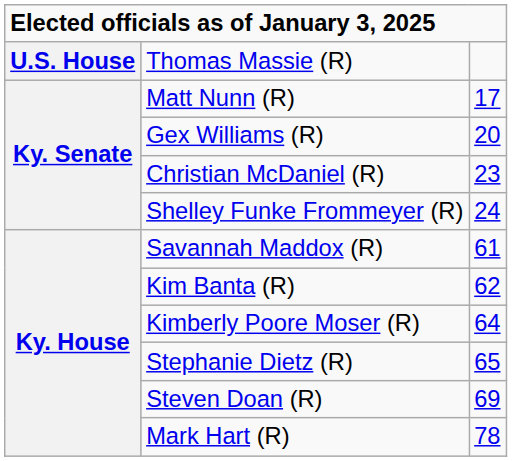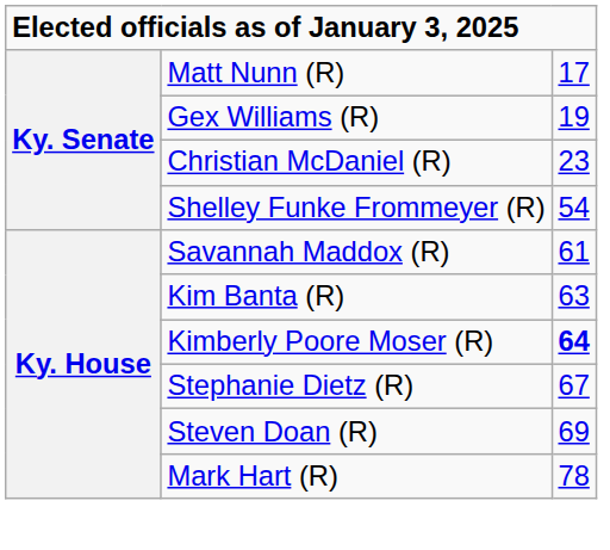- row: U.S. House | Thomas Massie (R)
Gex Williams (R) | column 3: 20 -> 19
Shelley Funke Frommeyer (R) | column 3: 24 -> 54
Kim Banta (R) | column 3: 62 -> 63
Kimberly Poore Moser (R) | column 3: normal -> bold
Stephanie Dietz (R) | column 3: 65 -> 67
